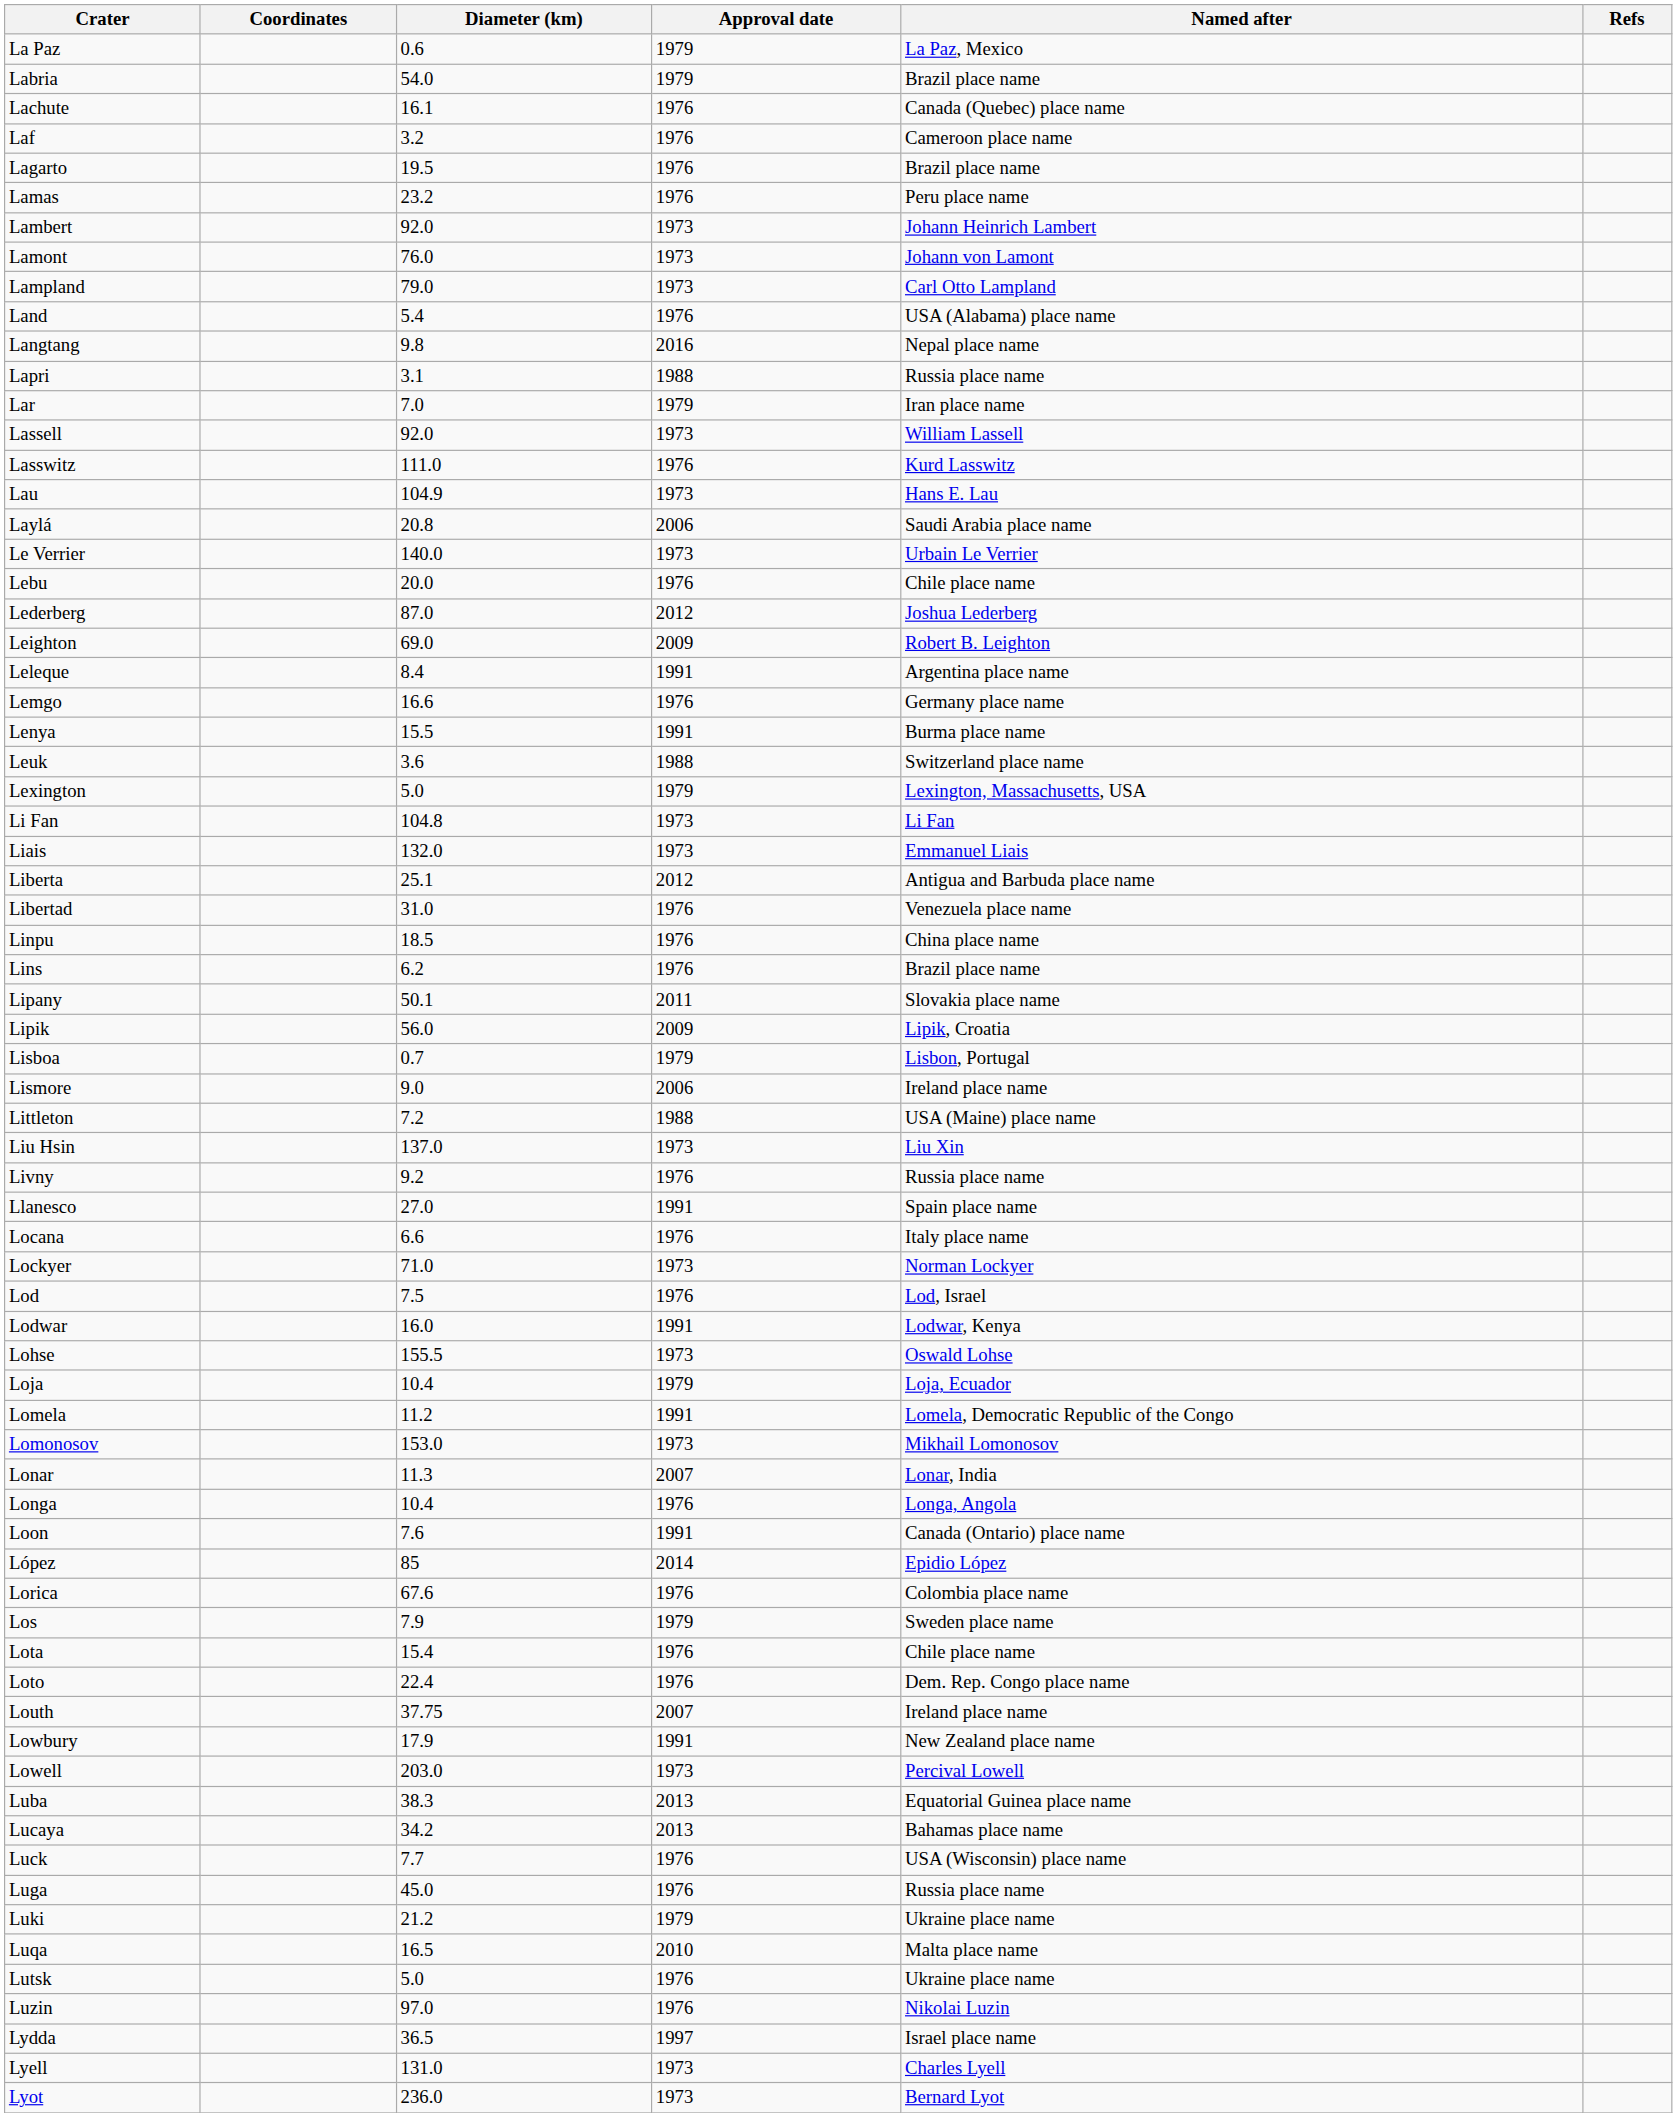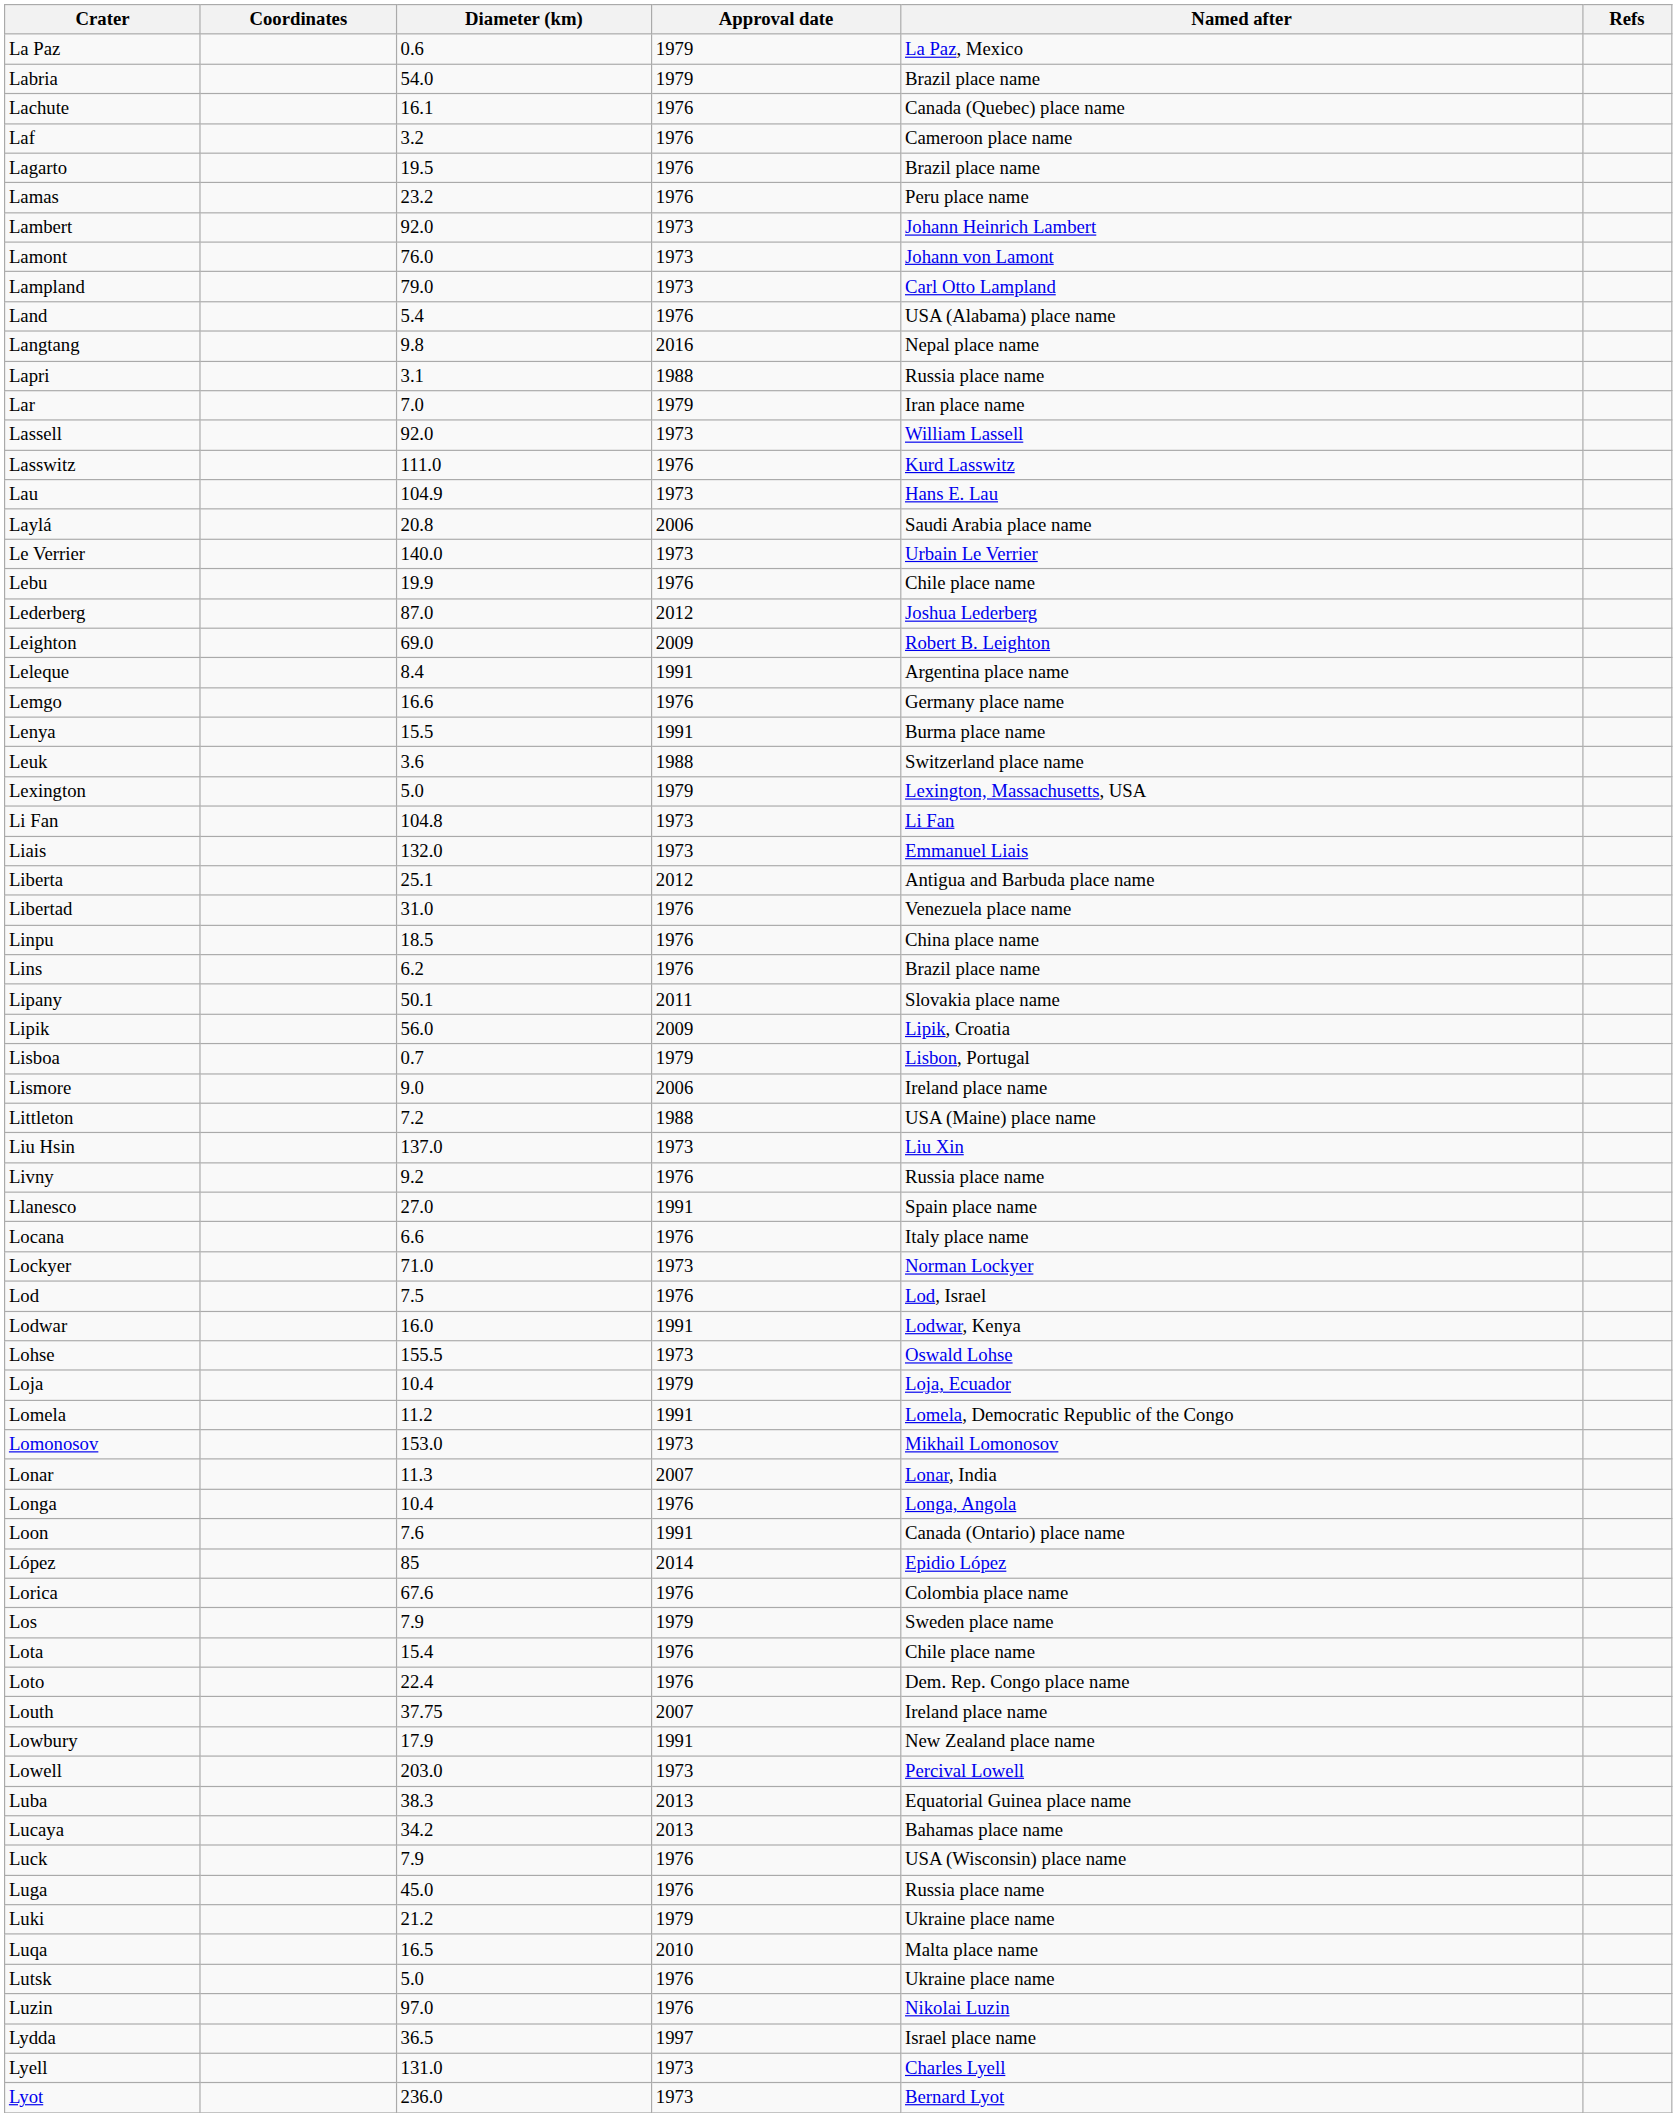Lebu | Diameter (km): 20.0 -> 19.9
Luck | Diameter (km): 7.7 -> 7.9
